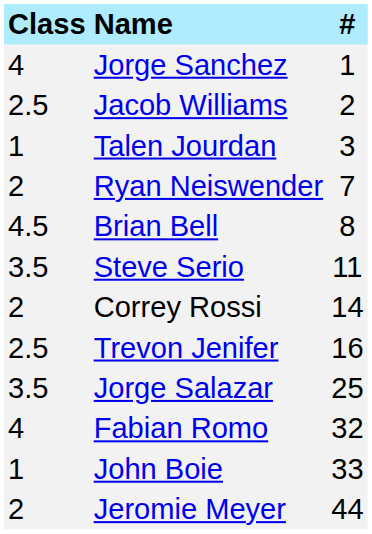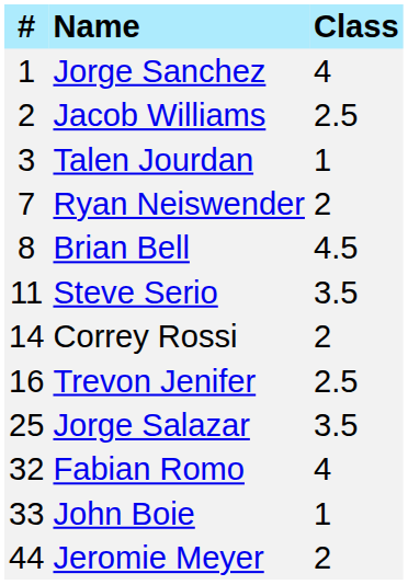columns swapped: # <-> Class
